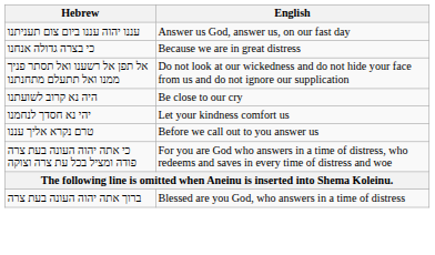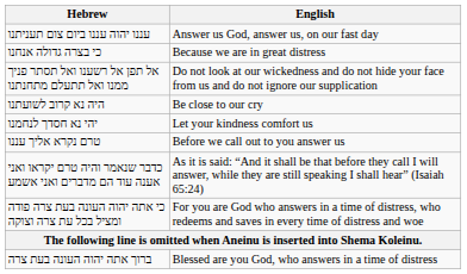+ row: כדבר שנאמר והיה טרם יקראו ואני אענה עוד הם מדברים ואני אשמע | As it is said: “And it shall be that before they call I will answer, while they are still speaking I shall hear” (Isaiah 65:24)
